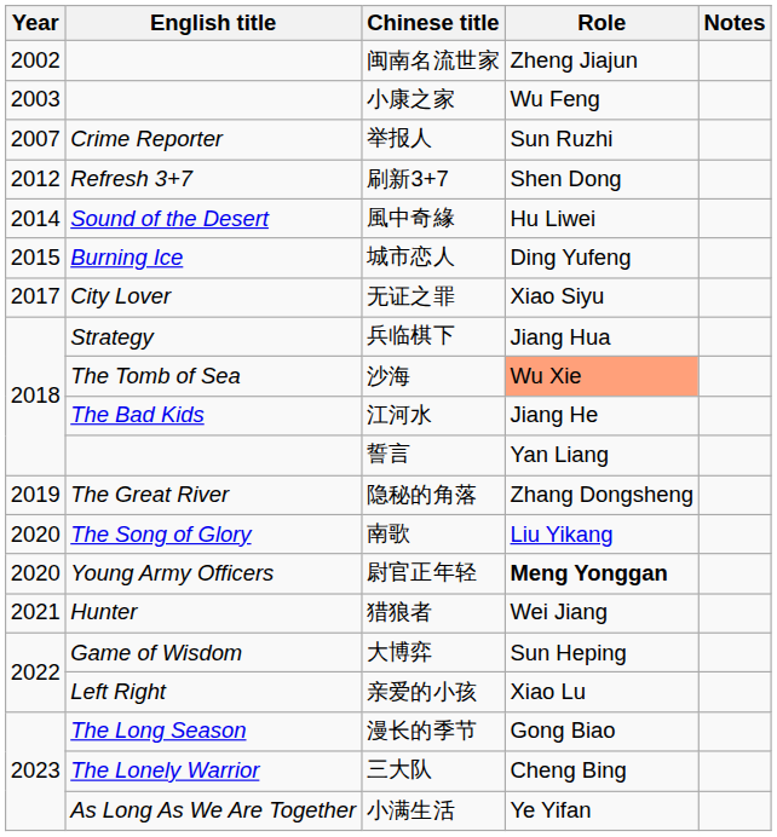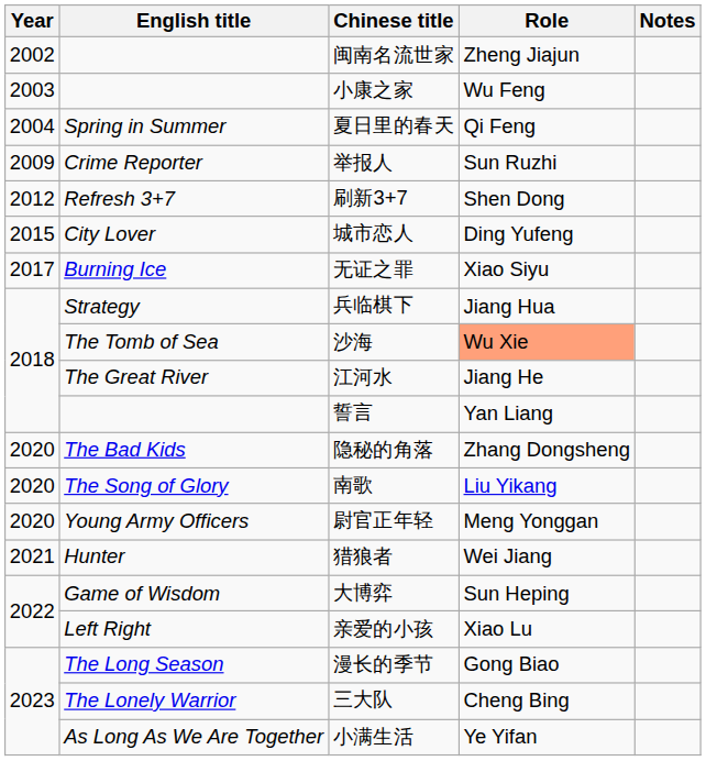+ row: 2004 | Spring in Summer | 夏日里的春天 | Qi Feng
举报人 | Year: 2007 -> 2009
- row: 2014 | Sound of the Desert | 風中奇緣 | Hu Liwei
城市恋人 | English title: Burning Ice -> City Lover
无证之罪 | English title: City Lover -> Burning Ice
江河水 | English title: The Bad Kids -> The Great River
隐秘的角落 | Year: 2019 -> 2020
隐秘的角落 | English title: The Great River -> The Bad Kids
尉官正年轻 | Role: bold -> normal
